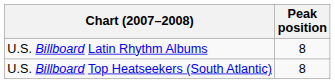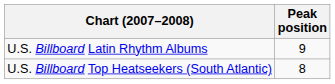U.S. Billboard Latin Rhythm Albums | Peak position: 8 -> 9
